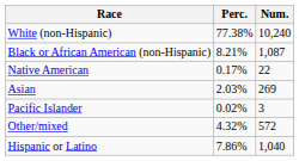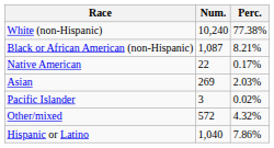columns swapped: Num. <-> Perc.
